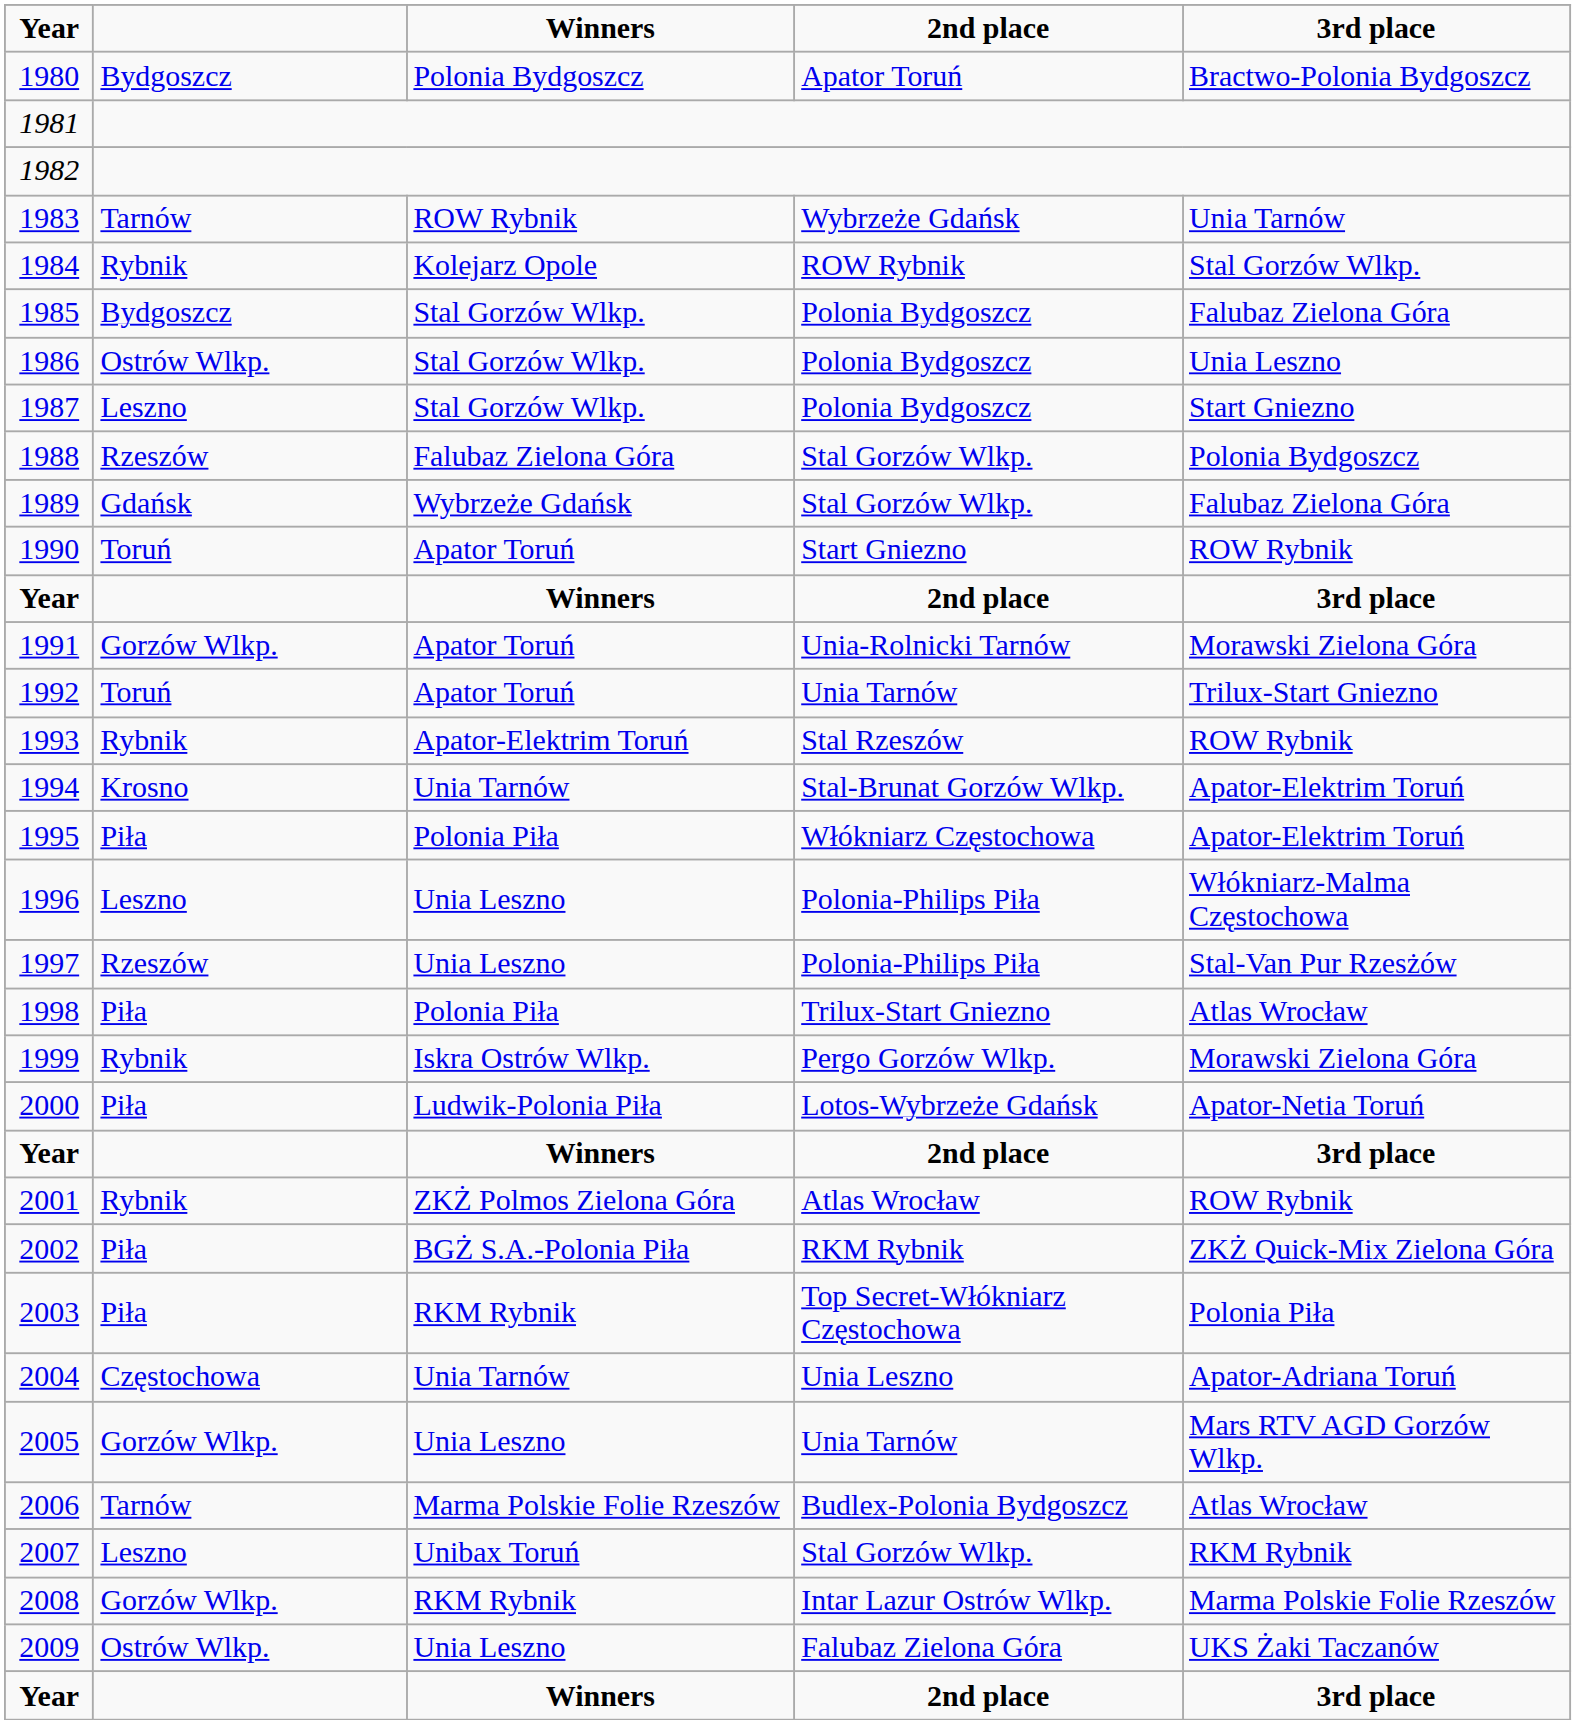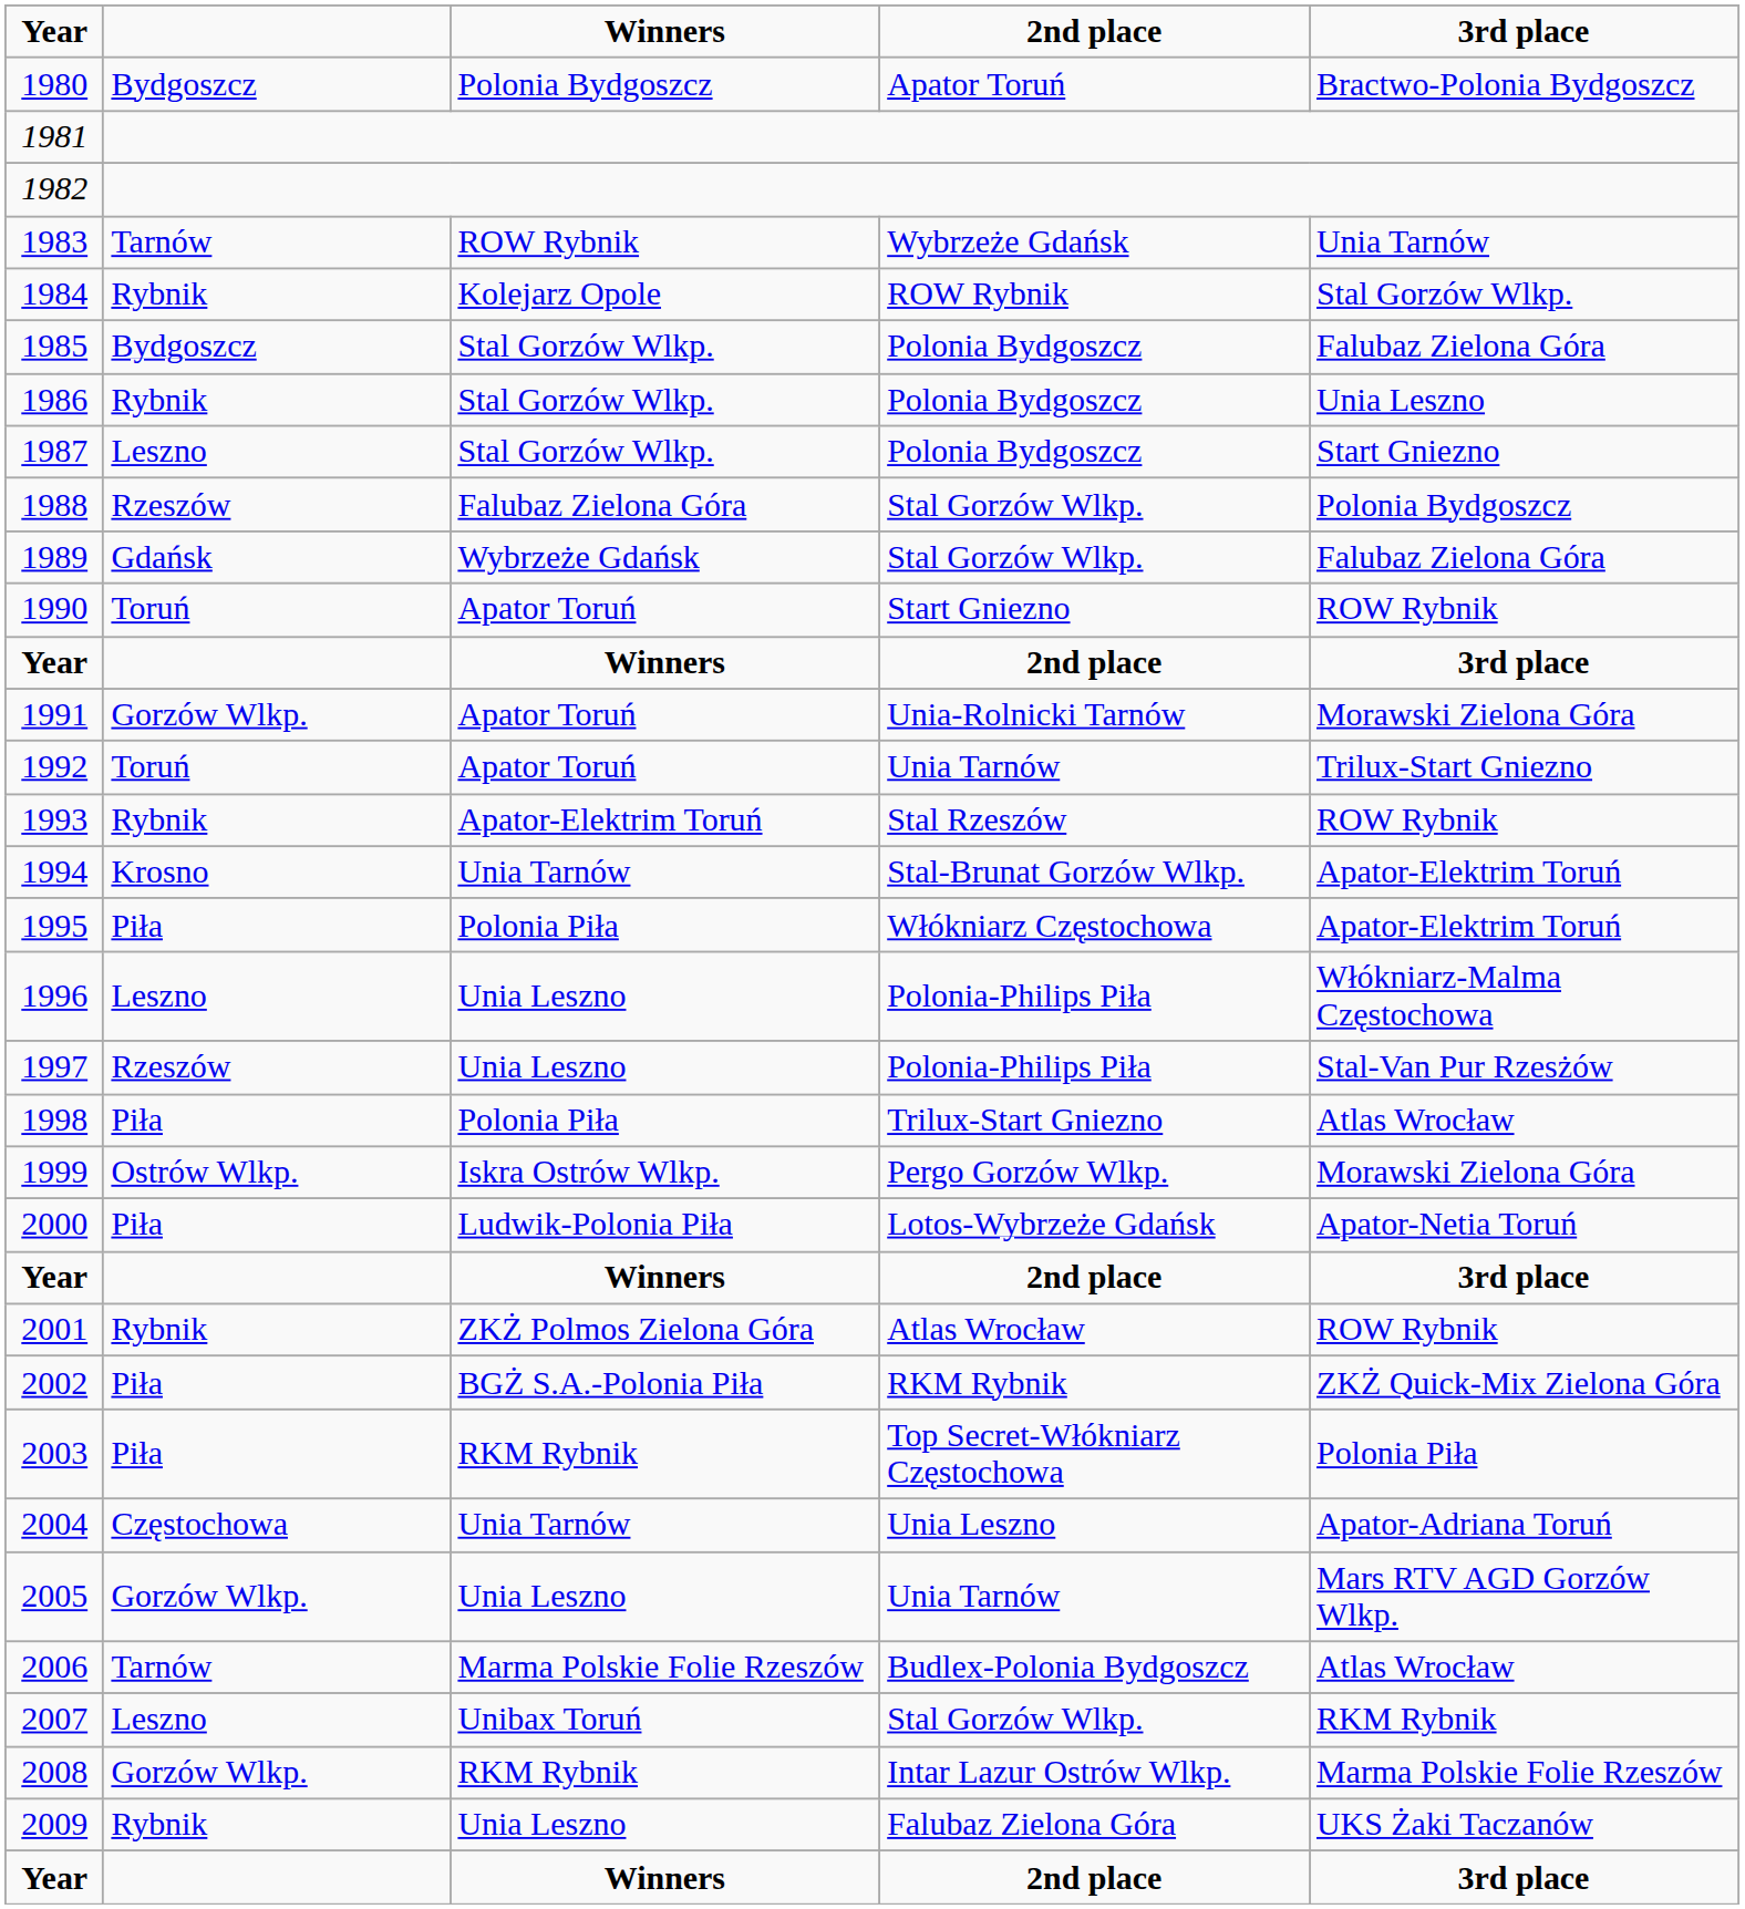1986 | column 2: Ostrów Wlkp. -> Rybnik
1999 | column 2: Rybnik -> Ostrów Wlkp.
2009 | column 2: Ostrów Wlkp. -> Rybnik
